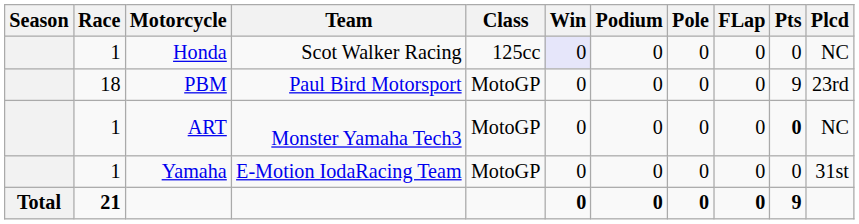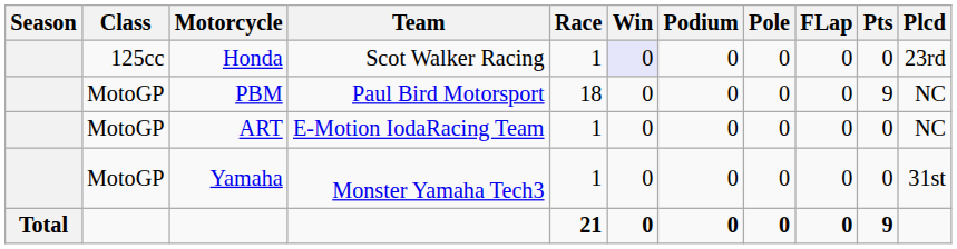columns swapped: Class <-> Race
Honda | Plcd: NC -> 23rd
PBM | Plcd: 23rd -> NC
ART | Team: Monster Yamaha Tech3 -> E-Motion IodaRacing Team
ART | Pts: bold -> normal
Yamaha | Team: E-Motion IodaRacing Team -> Monster Yamaha Tech3
